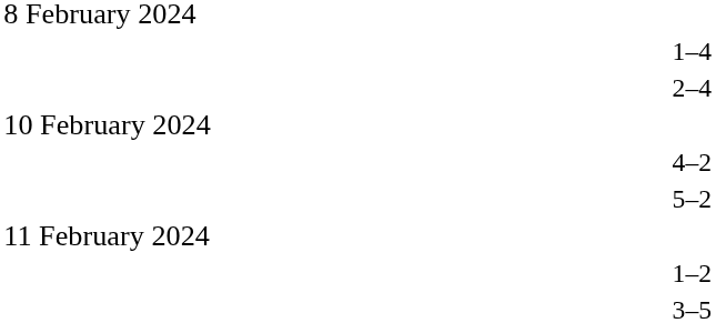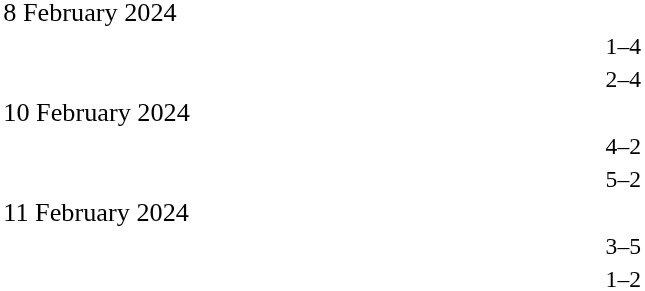rows swapped: 3–5 <-> 1–2
